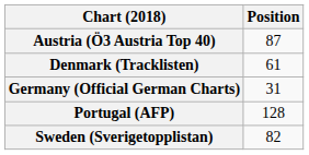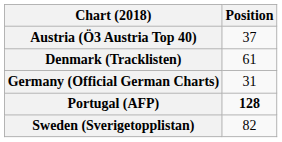Austria (Ö3 Austria Top 40) | Position: 87 -> 37
Portugal (AFP) | Position: normal -> bold
